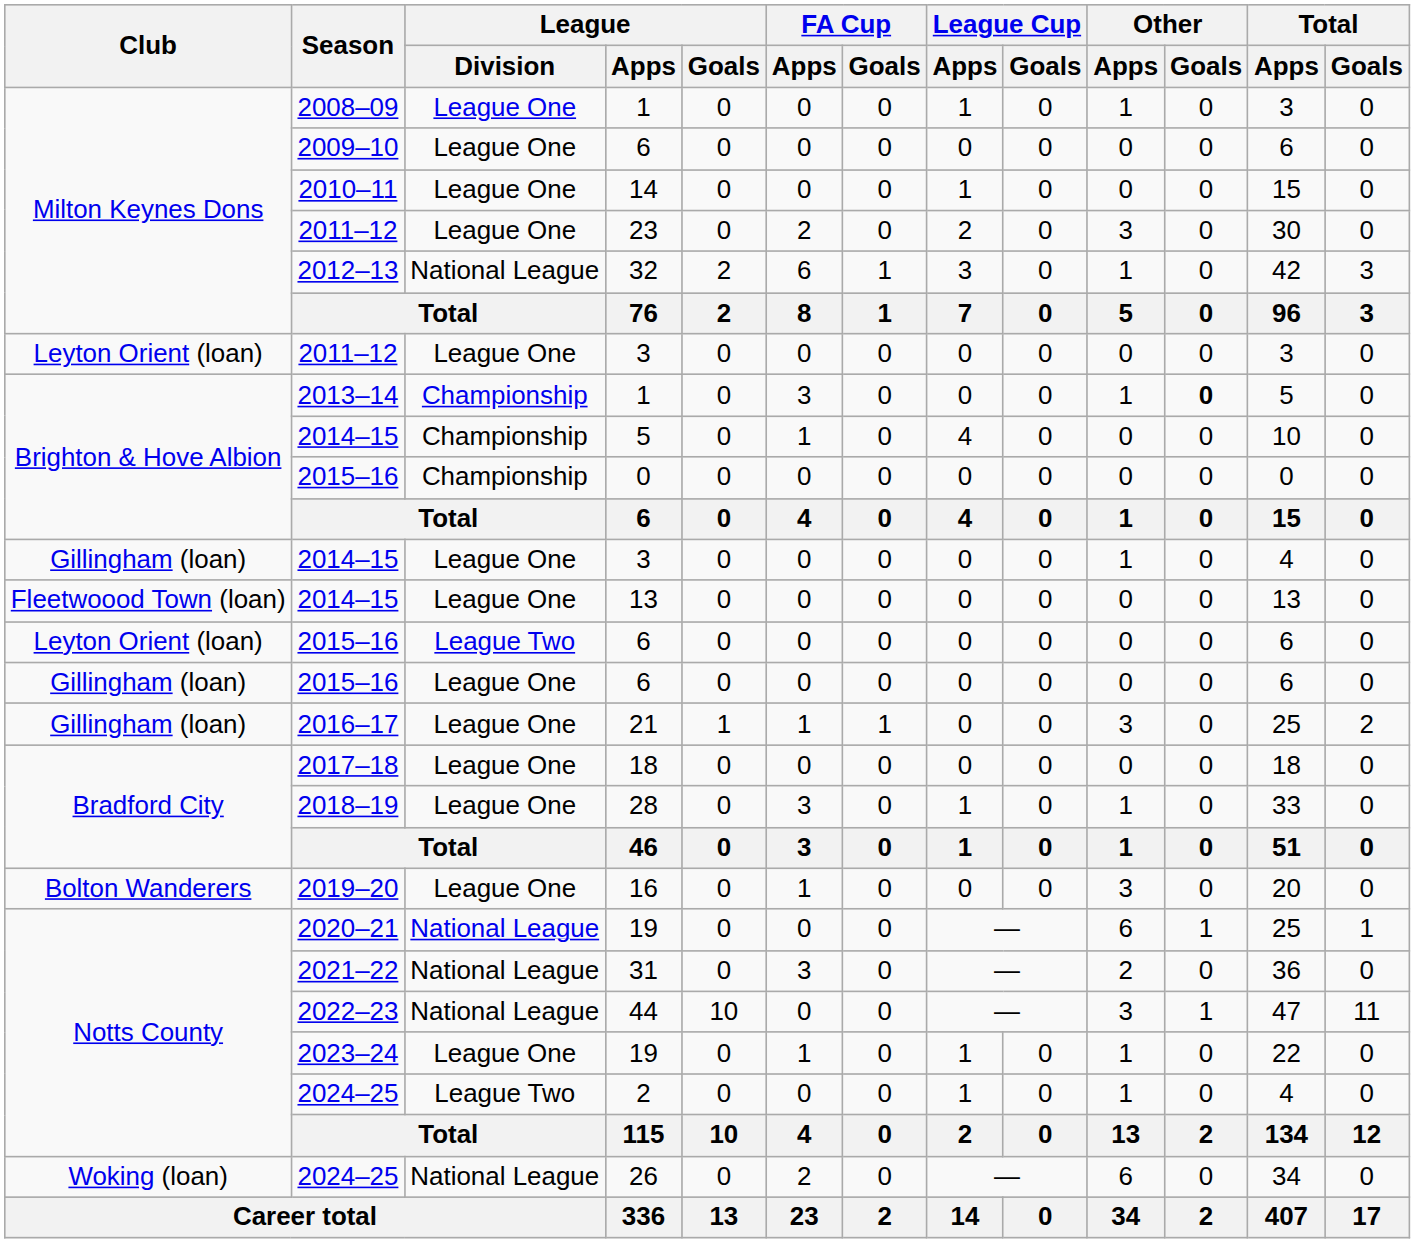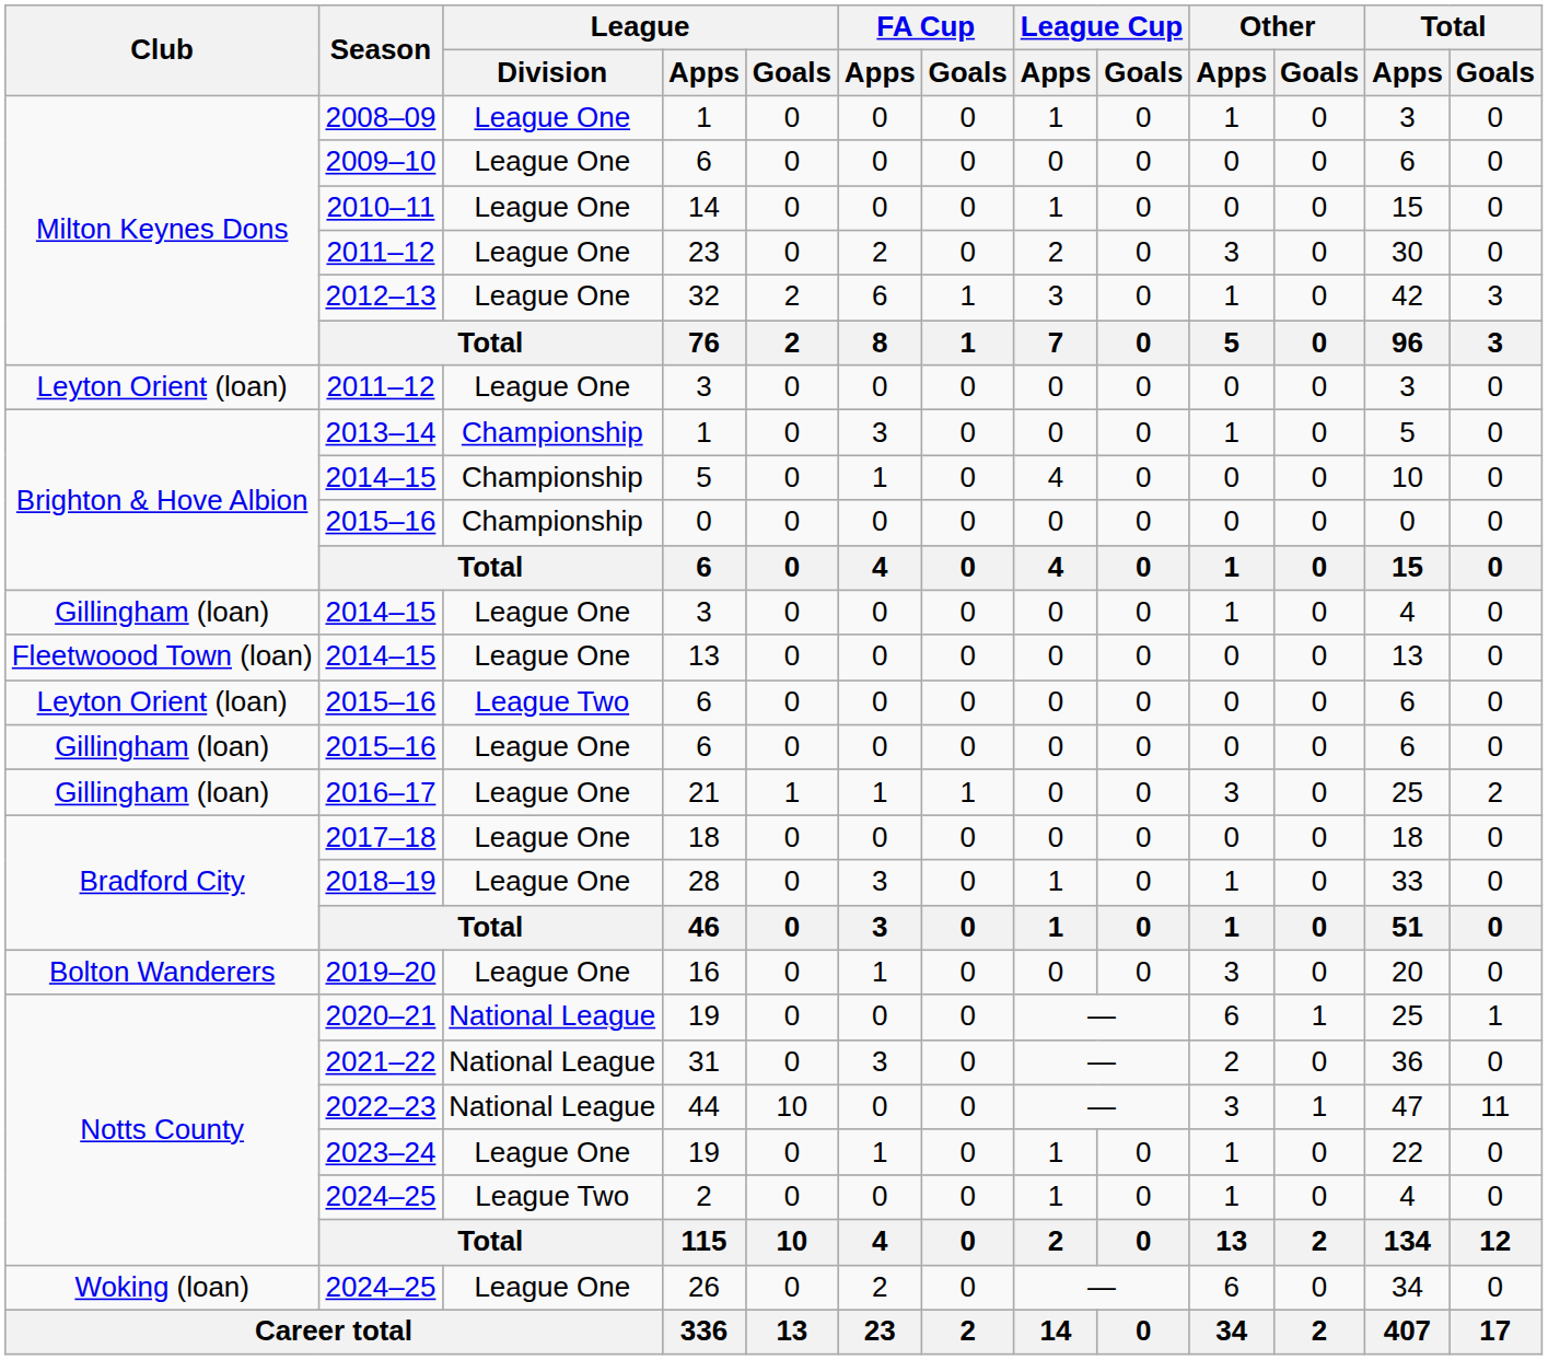32 | League / Division: National League -> League One
2013–14 / 1 | Other / Goals: bold -> normal
26 | League / Division: National League -> League One
